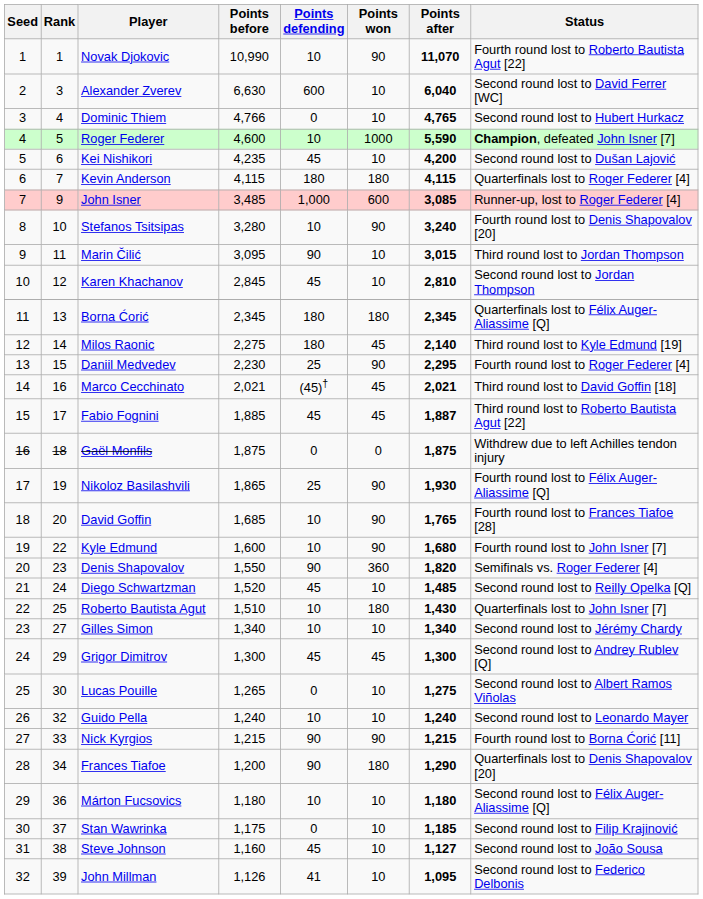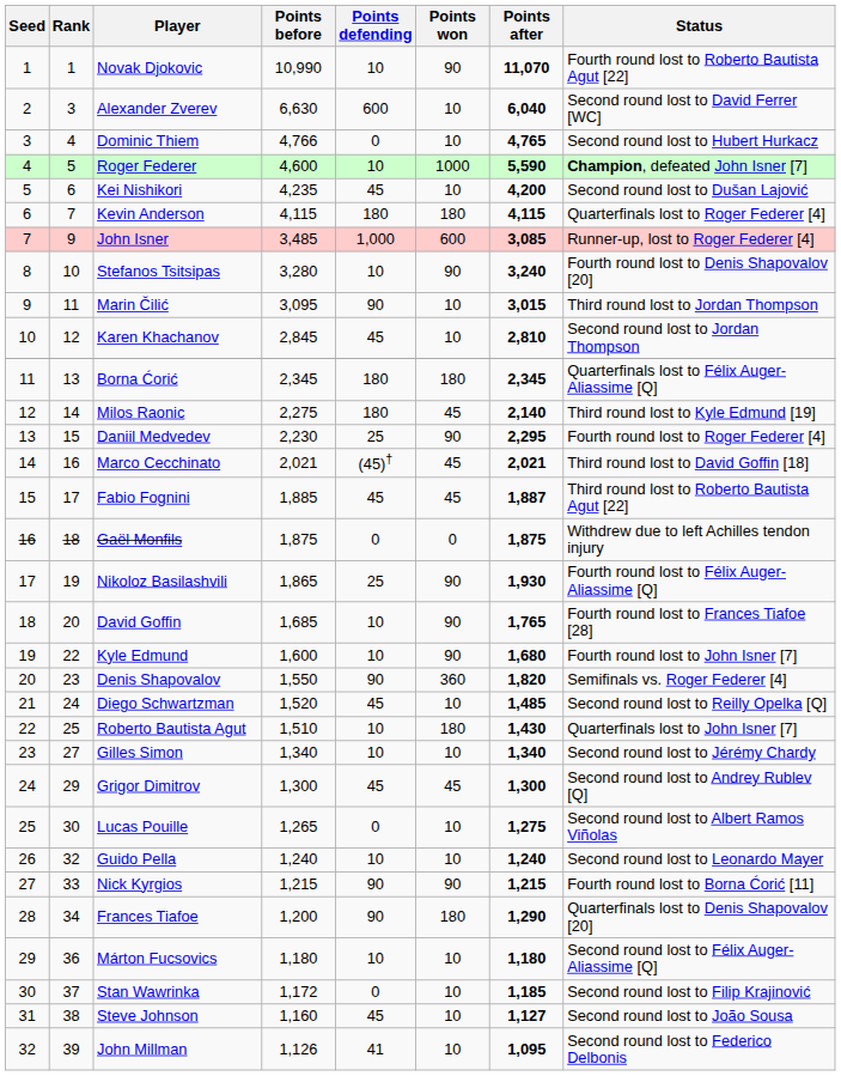Stan Wawrinka | Points before: 1,175 -> 1,172
